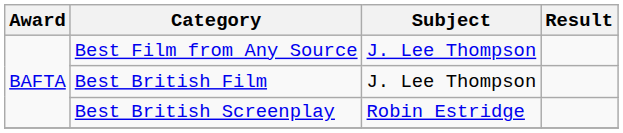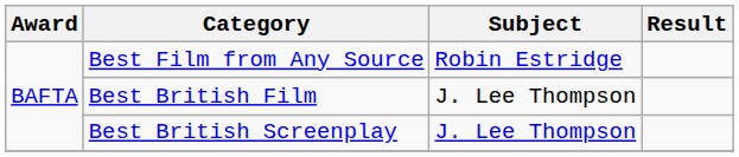Best Film from Any Source | Subject: J. Lee Thompson -> Robin Estridge
Best British Screenplay | Subject: Robin Estridge -> J. Lee Thompson
